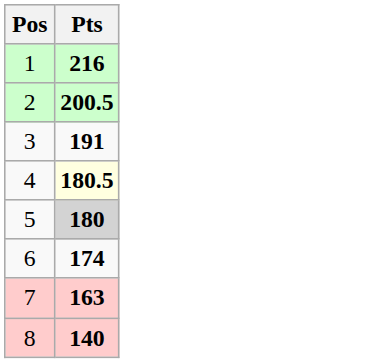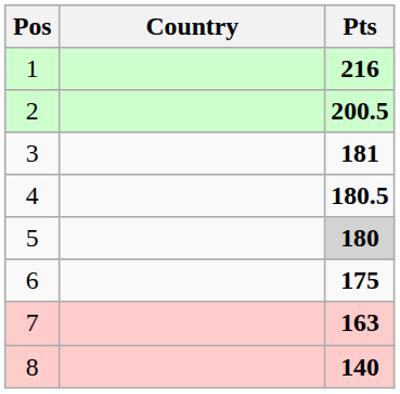+ column: Country
3 | Pts: 191 -> 181
4 | Pts: lightyellow background -> no background
6 | Pts: 174 -> 175
